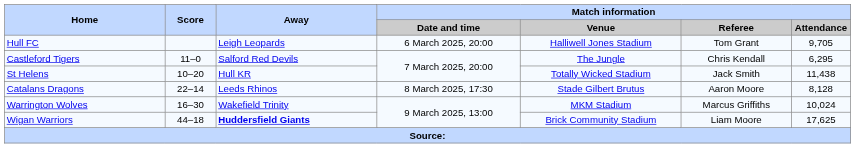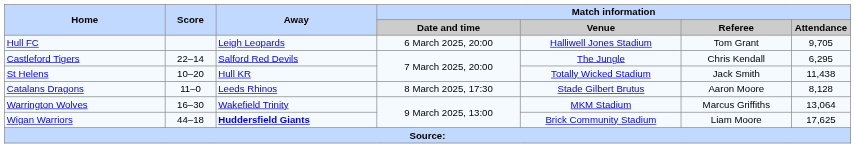Castleford Tigers | Score: 11–0 -> 22–14
Catalans Dragons | Score: 22–14 -> 11–0
Warrington Wolves | Match information / Attendance: 10,024 -> 13,064
